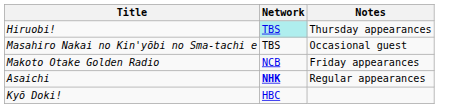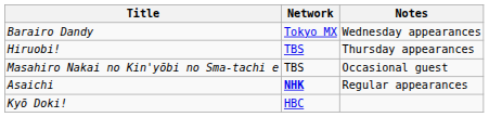+ row: Barairo Dandy | Tokyo MX | Wednesday appearances
Hiruobi! | Network: paleturquoise background -> no background
- row: Makoto Otake Golden Radio | NCB | Friday appearances
